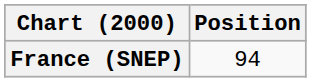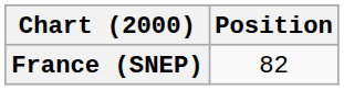France (SNEP) | Position: 94 -> 82
